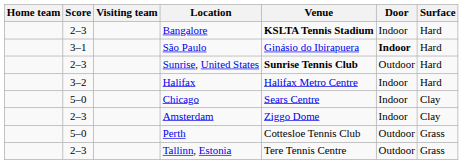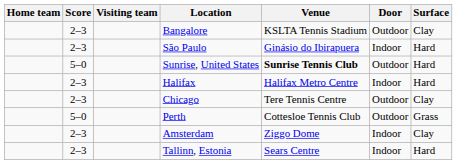Bangalore | Venue: bold -> normal
Bangalore | Door: Indoor -> Outdoor
Bangalore | Surface: Hard -> Clay
São Paulo | Score: 3–1 -> 2–3
São Paulo | Door: bold -> normal
Sunrise, United States | Score: 2–3 -> 5–0
Halifax | Score: 3–2 -> 2–3
Chicago | Score: 5–0 -> 2–3
Chicago | Venue: Sears Centre -> Tere Tennis Centre
Chicago | Door: Indoor -> Outdoor
rows swapped: Perth <-> Amsterdam
Tallinn, Estonia | Venue: Tere Tennis Centre -> Sears Centre
Tallinn, Estonia | Door: Outdoor -> Indoor
Tallinn, Estonia | Surface: Grass -> Hard
